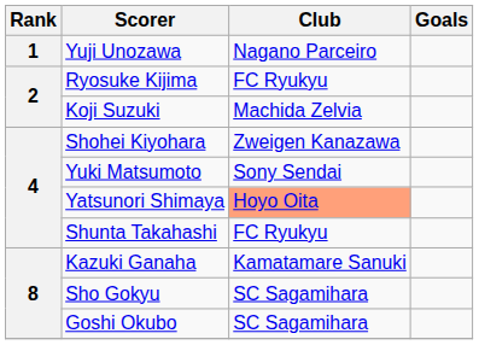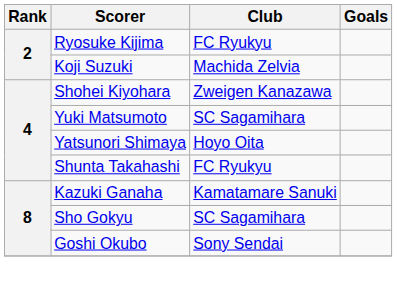- row: 1 | Yuji Unozawa | Nagano Parceiro
Yuki Matsumoto | Club: Sony Sendai -> SC Sagamihara
Yatsunori Shimaya | Club: lightsalmon background -> no background
Goshi Okubo | Club: SC Sagamihara -> Sony Sendai
